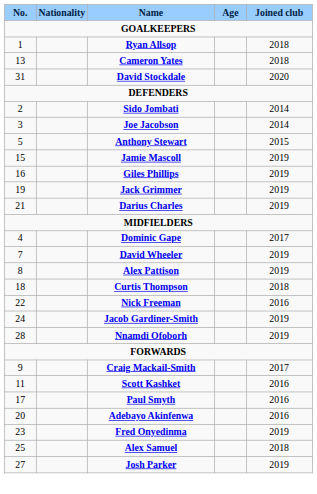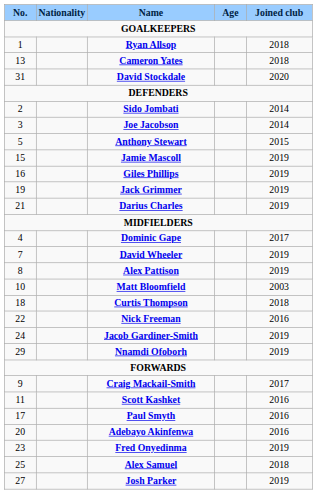+ row: 10 | Matt Bloomfield | 2003
Nnamdi Ofoborh | No.: 28 -> 29
